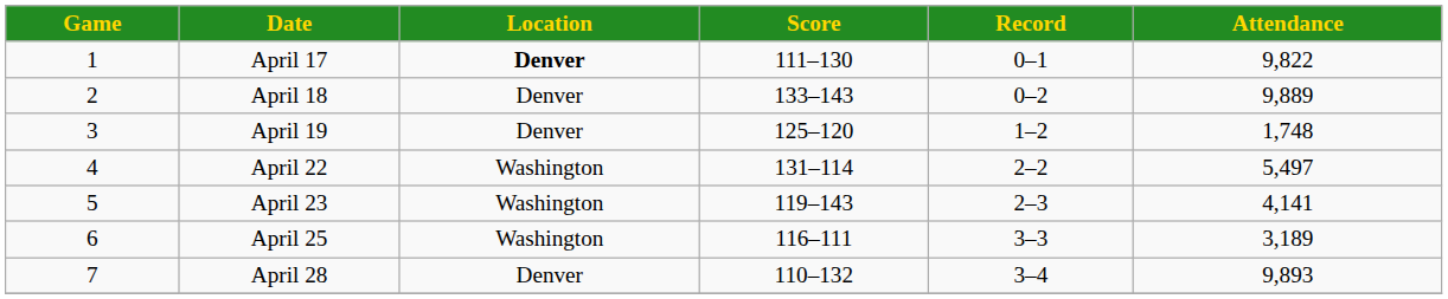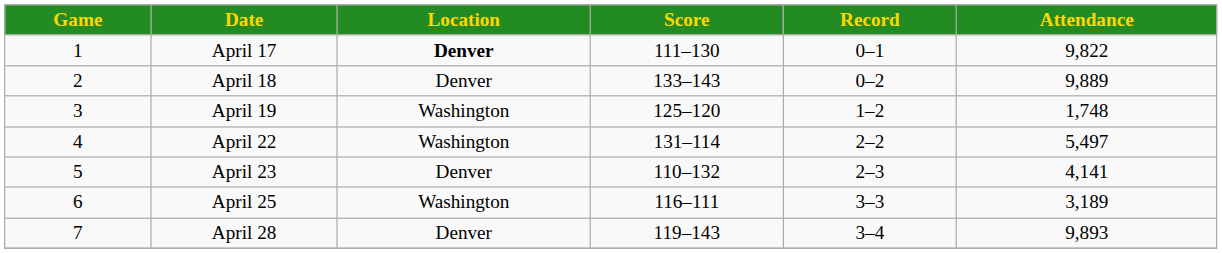April 19 | Location: Denver -> Washington
April 23 | Location: Washington -> Denver
April 23 | Score: 119–143 -> 110–132
April 28 | Score: 110–132 -> 119–143
